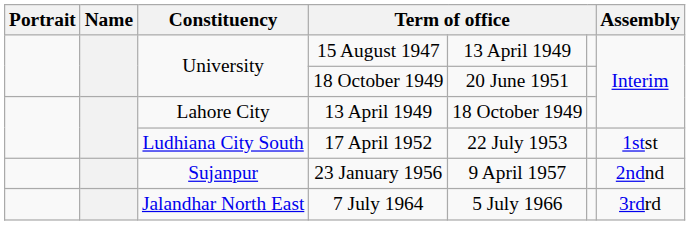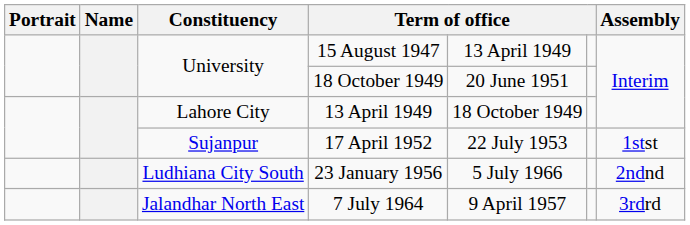17 April 1952 | Constituency: Ludhiana City South -> Sujanpur
23 January 1956 | Constituency: Sujanpur -> Ludhiana City South
23 January 1956 | column 5: 9 April 1957 -> 5 July 1966
7 July 1964 | column 5: 5 July 1966 -> 9 April 1957
